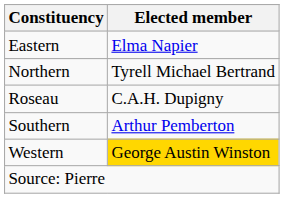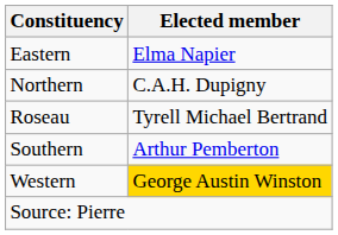Northern | Elected member: Tyrell Michael Bertrand -> C.A.H. Dupigny
Roseau | Elected member: C.A.H. Dupigny -> Tyrell Michael Bertrand
